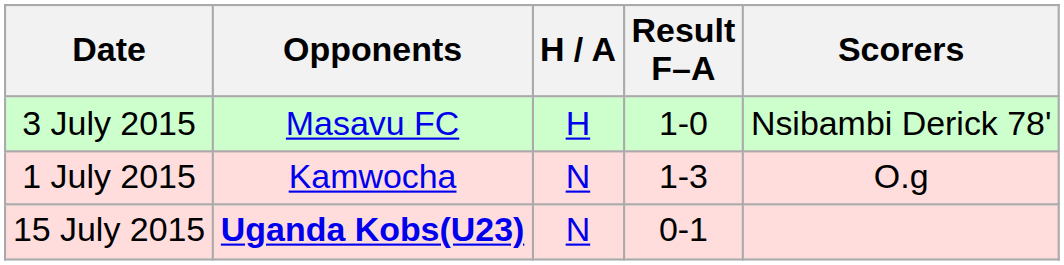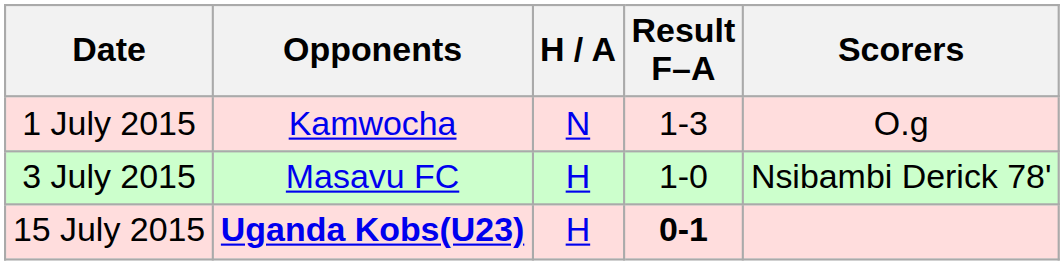rows swapped: 1 July 2015 <-> 3 July 2015
15 July 2015 | H / A: N -> H
15 July 2015 | Result F–A: normal -> bold
